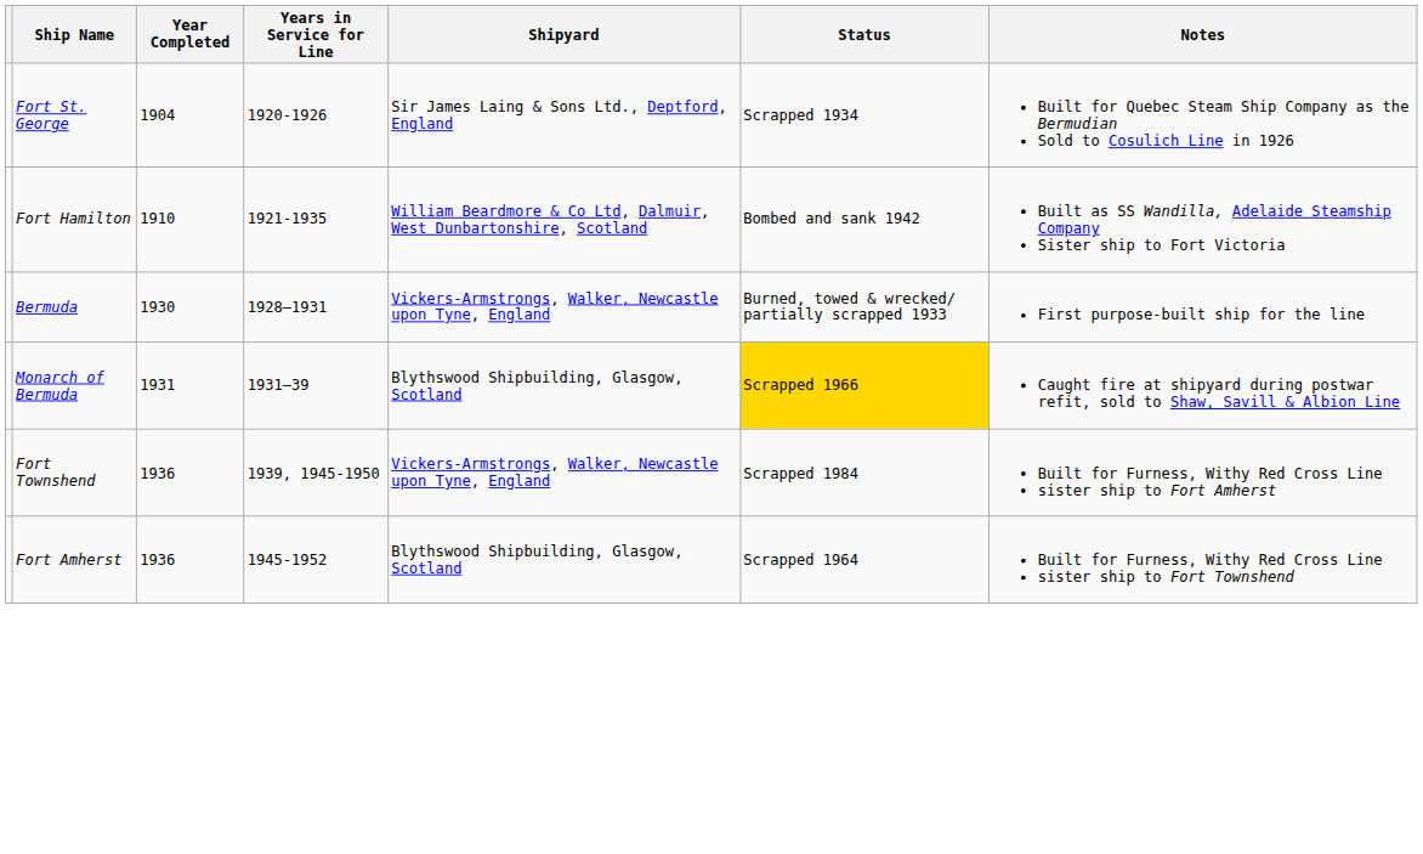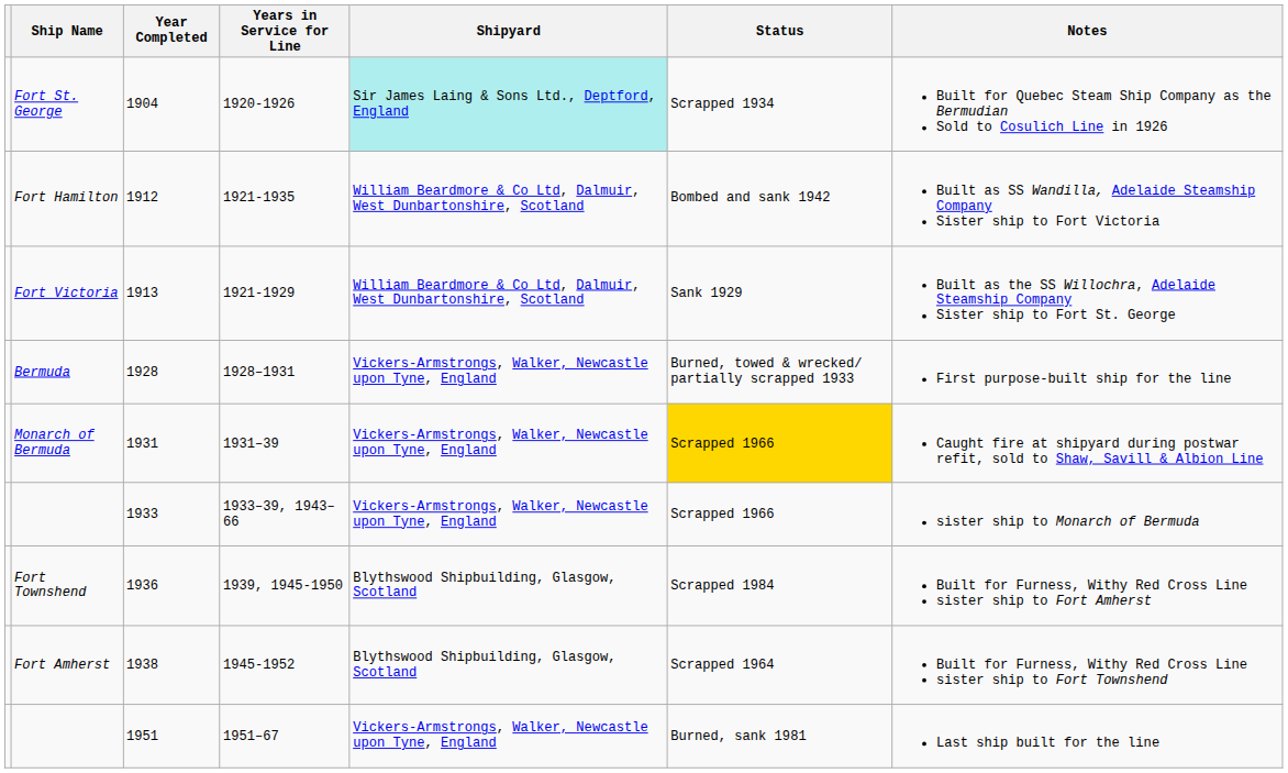1920-1926 | Shipyard: no background -> paleturquoise background
1921-1935 | Year Completed: 1910 -> 1912
+ row: Fort Victoria | 1913 | 1921-1929 | William Beardmore & Co Ltd, Dalmuir, West Dunbartonshire, Scotland | Sank 1929 | Built as the SS Willochra, Adelaide Steamship Company Sister ship to Fort St. George
1928–1931 | Year Completed: 1930 -> 1928
1931–39 | Shipyard: Blythswood Shipbuilding, Glasgow, Scotland -> Vickers-Armstrongs, Walker, Newcastle upon Tyne, England
+ row: 1933 | 1933–39, 1943–66 | Vickers-Armstrongs, Walker, Newcastle upon Tyne, England | Scrapped 1966 | sister ship to Monarch of Bermuda
1939, 1945-1950 | Shipyard: Vickers-Armstrongs, Walker, Newcastle upon Tyne, England -> Blythswood Shipbuilding, Glasgow, Scotland
1945-1952 | Year Completed: 1936 -> 1938
+ row: 1951 | 1951–67 | Vickers-Armstrongs, Walker, Newcastle upon Tyne, England | Burned, sank 1981 | Last ship built for the line
